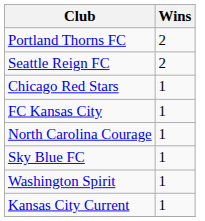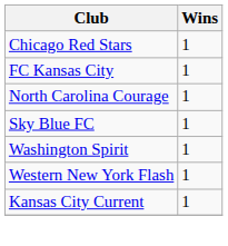- row: Portland Thorns FC | 2
- row: Seattle Reign FC | 2
+ row: Western New York Flash | 1
